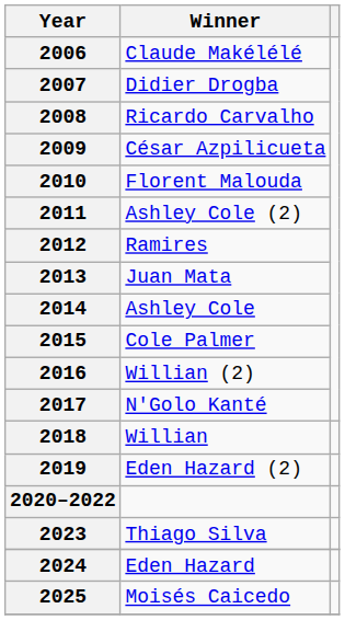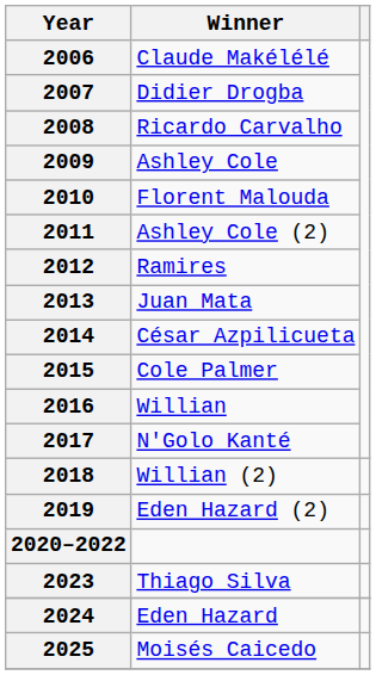2009 | Winner: César Azpilicueta -> Ashley Cole
2014 | Winner: Ashley Cole -> César Azpilicueta
2016 | Winner: Willian (2) -> Willian
2018 | Winner: Willian -> Willian (2)
